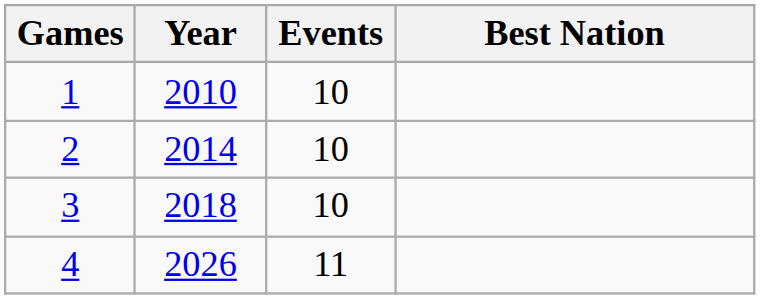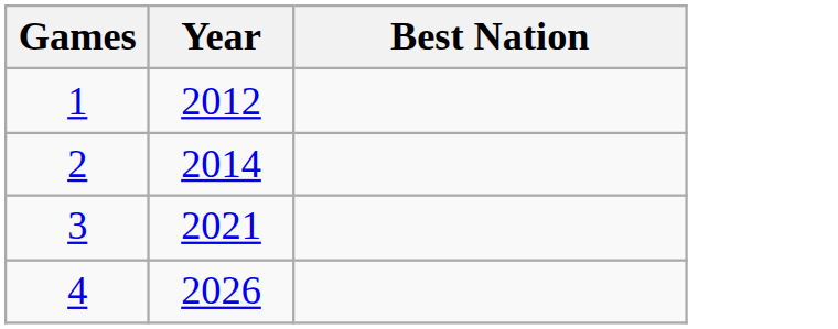- column: Events | 10 | 10 | 10 | 11
1 | Year: 2010 -> 2012
3 | Year: 2018 -> 2021
